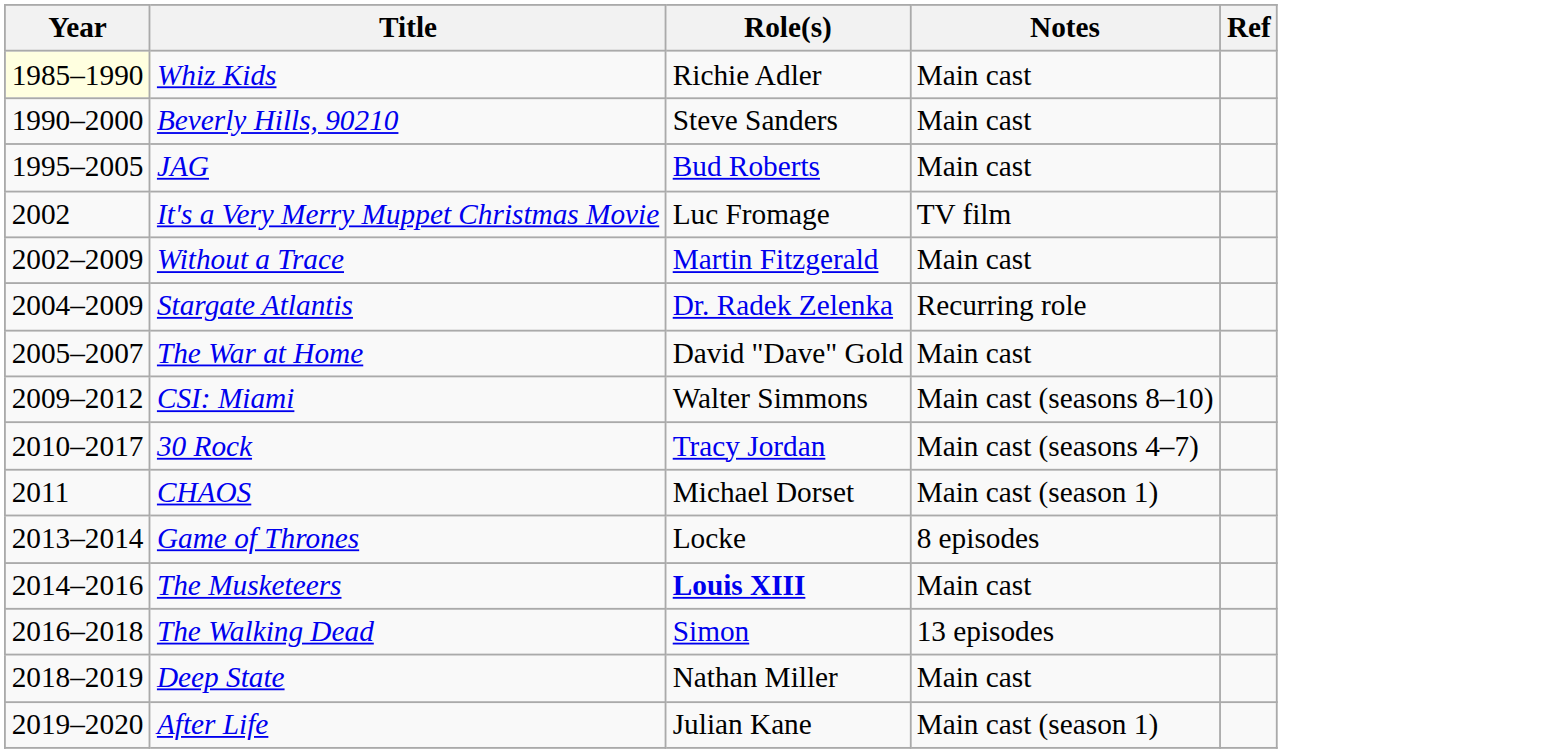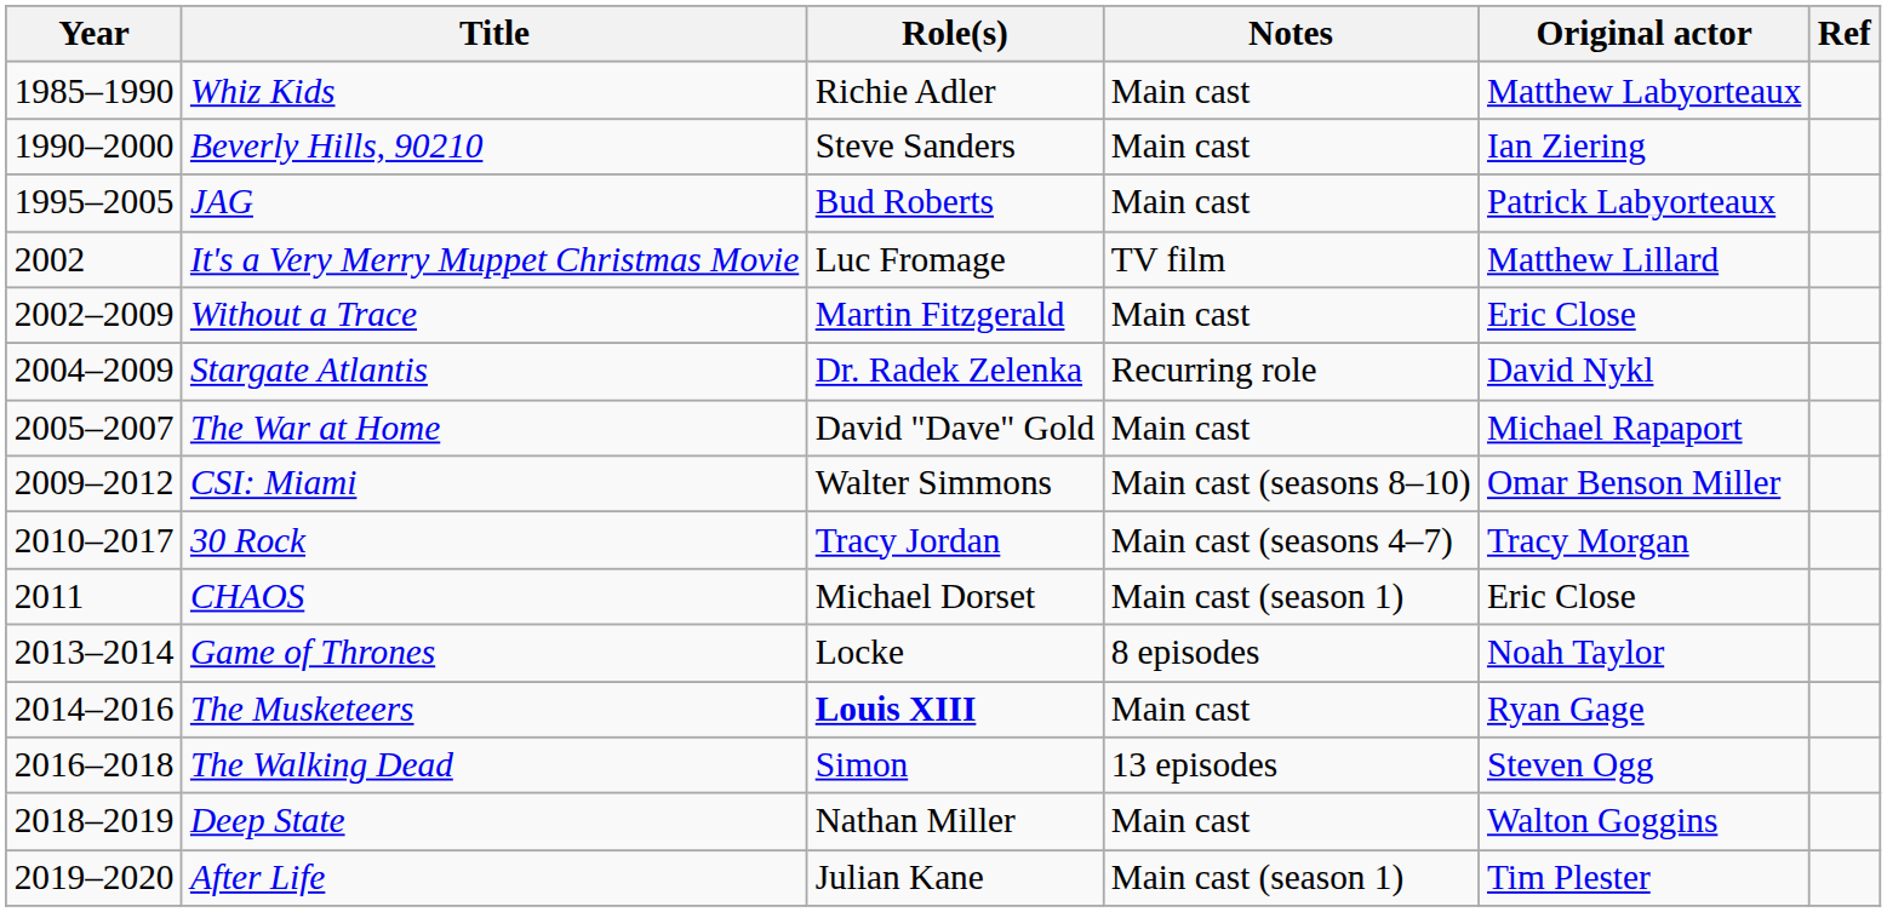+ column: Original actor | Matthew Labyorteaux | Ian Ziering | Patrick Labyorteaux | Matthew Lillard | Eric Close | David Nykl | Michael Rapaport | Omar Benson Miller | Tracy Morgan | Eric Close | Noah Taylor | Ryan Gage | Steven Ogg | Walton Goggins | Tim Plester
Whiz Kids | Year: lightyellow background -> no background
